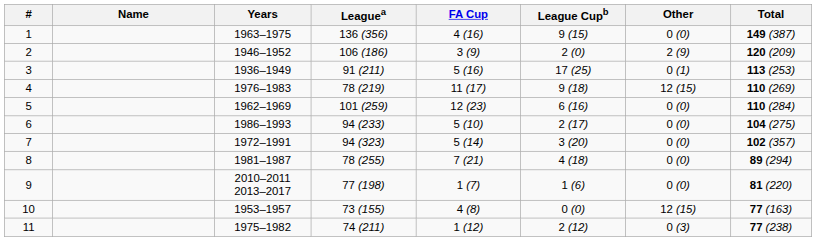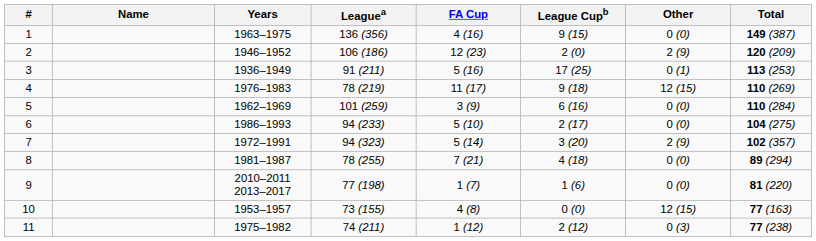2 | FA Cup: 3 (9) -> 12 (23)
5 | FA Cup: 12 (23) -> 3 (9)
7 | Other: 0 (0) -> 2 (9)
